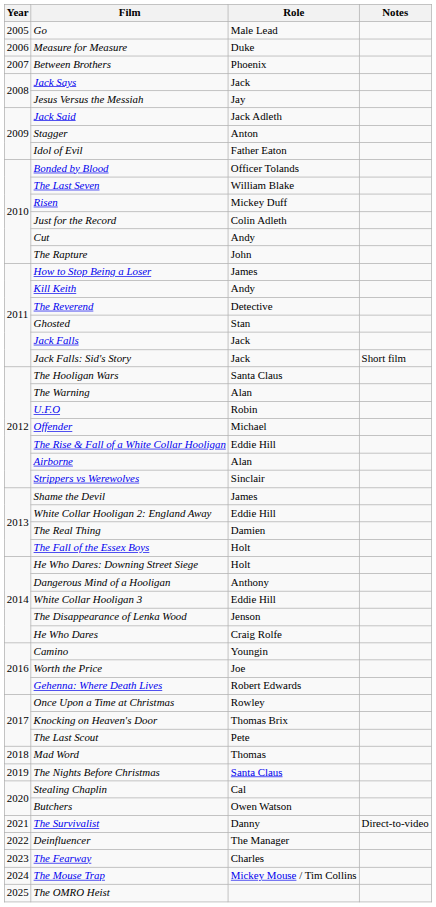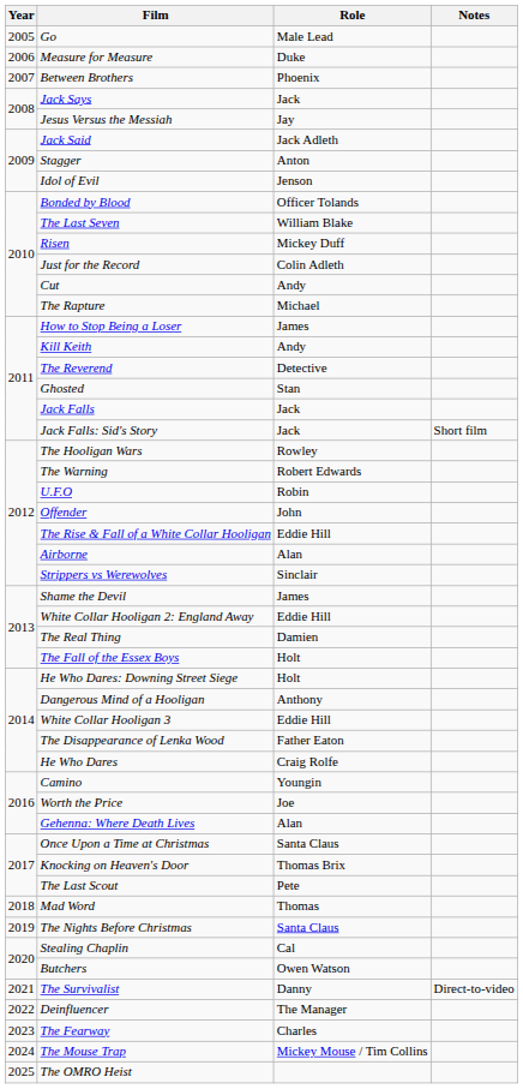Idol of Evil | Role: Father Eaton -> Jenson
The Rapture | Role: John -> Michael
The Hooligan Wars | Role: Santa Claus -> Rowley
The Warning | Role: Alan -> Robert Edwards
Offender | Role: Michael -> John
The Disappearance of Lenka Wood | Role: Jenson -> Father Eaton
Gehenna: Where Death Lives | Role: Robert Edwards -> Alan
Once Upon a Time at Christmas | Role: Rowley -> Santa Claus
